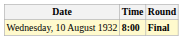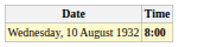- column: Round | Final
